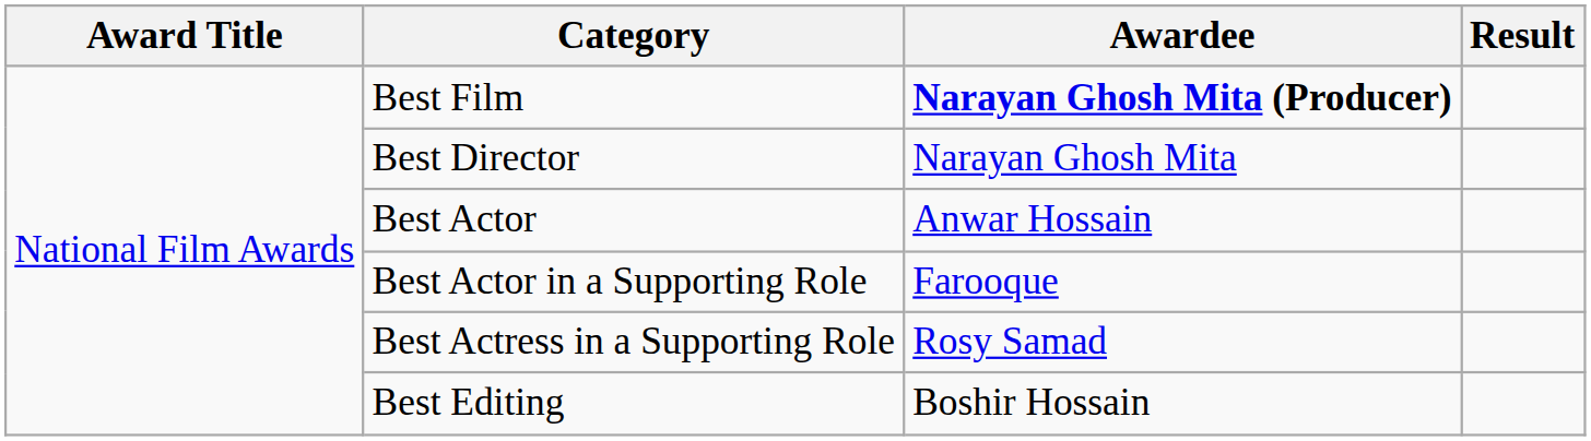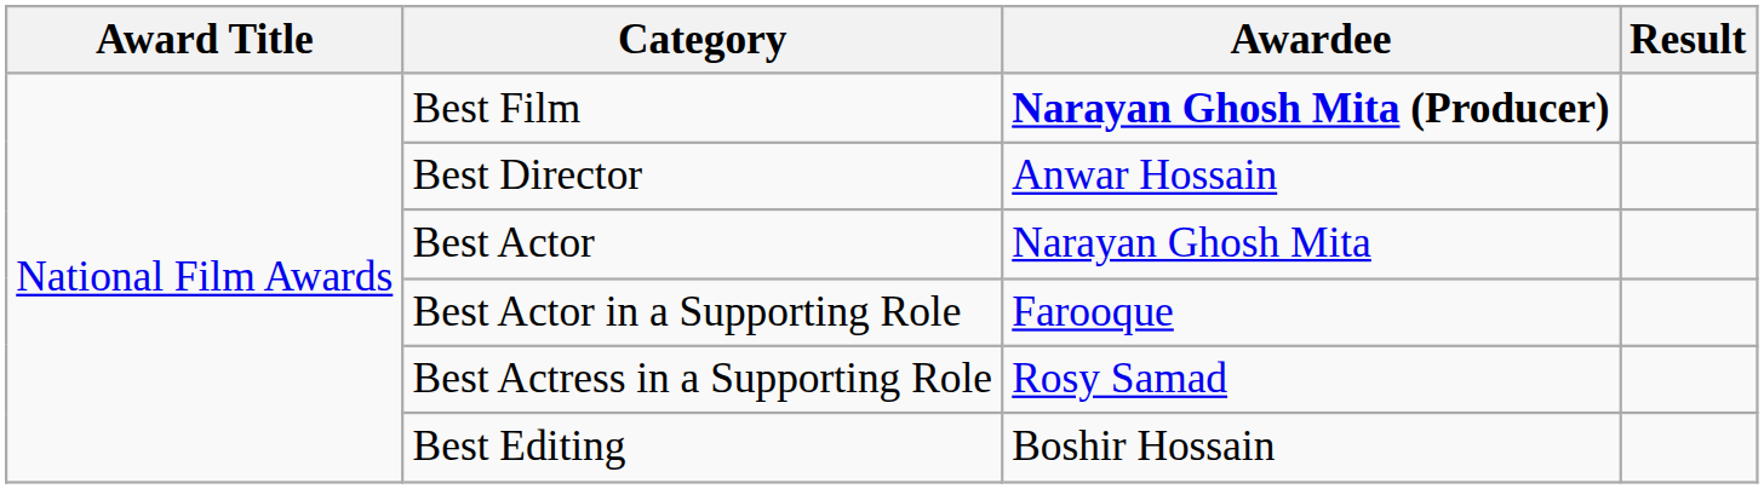Best Director | Awardee: Narayan Ghosh Mita -> Anwar Hossain
Best Actor | Awardee: Anwar Hossain -> Narayan Ghosh Mita
